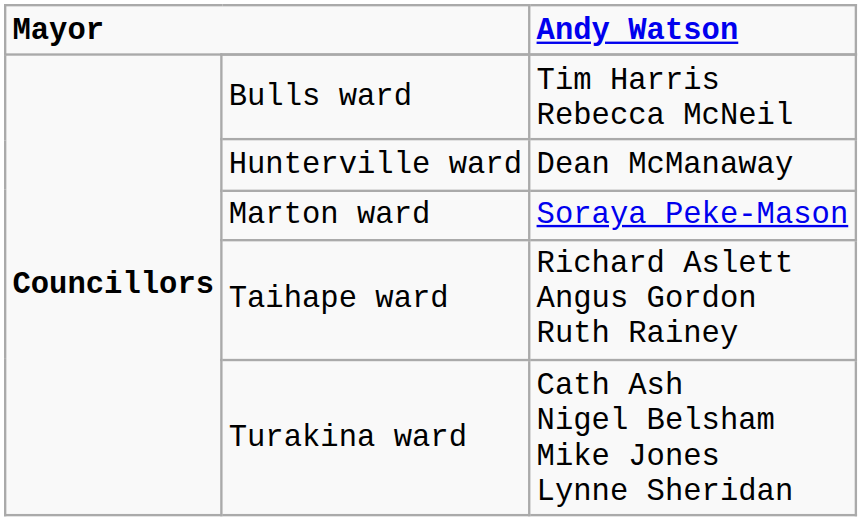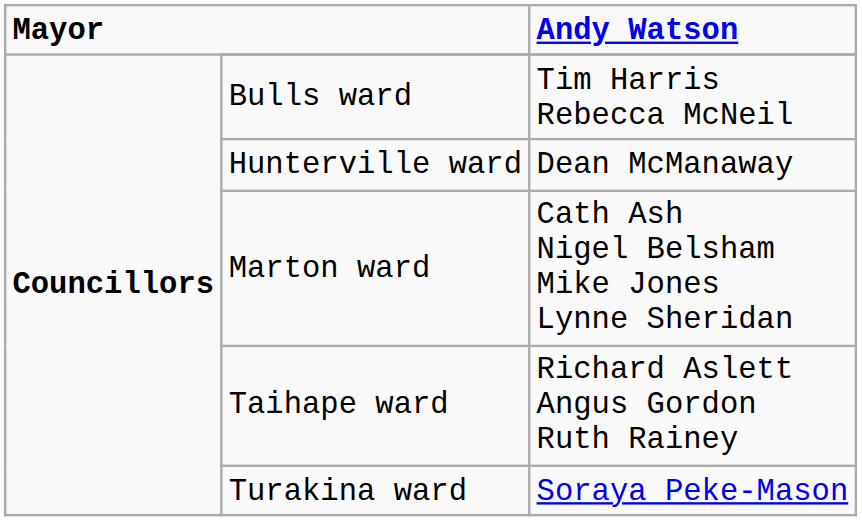Marton ward | Andy Watson: Soraya Peke-Mason -> Cath Ash Nigel Belsham Mike Jones Lynne Sheridan
Turakina ward | Andy Watson: Cath Ash Nigel Belsham Mike Jones Lynne Sheridan -> Soraya Peke-Mason
